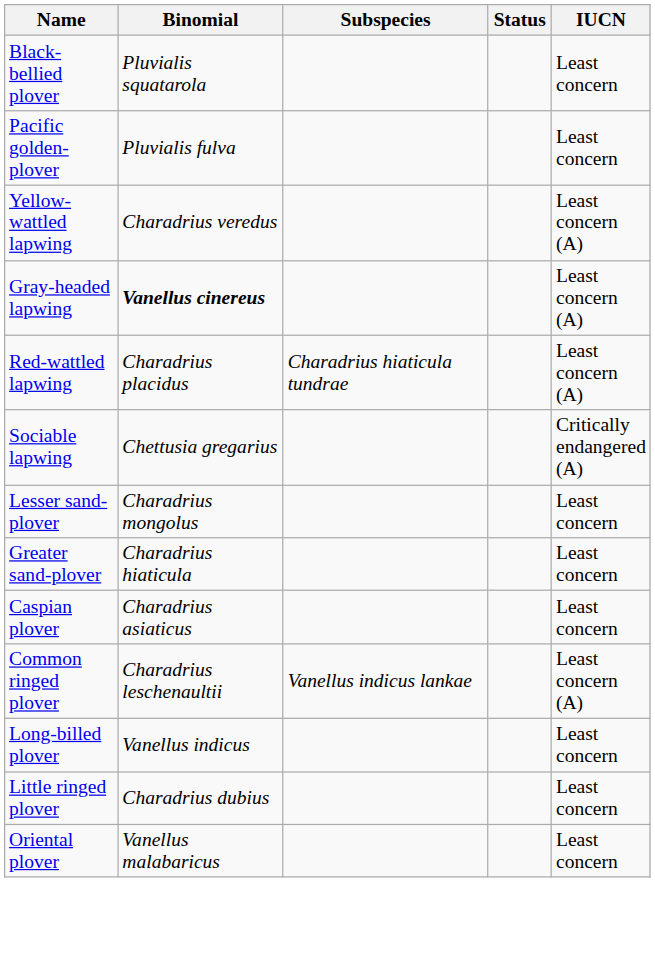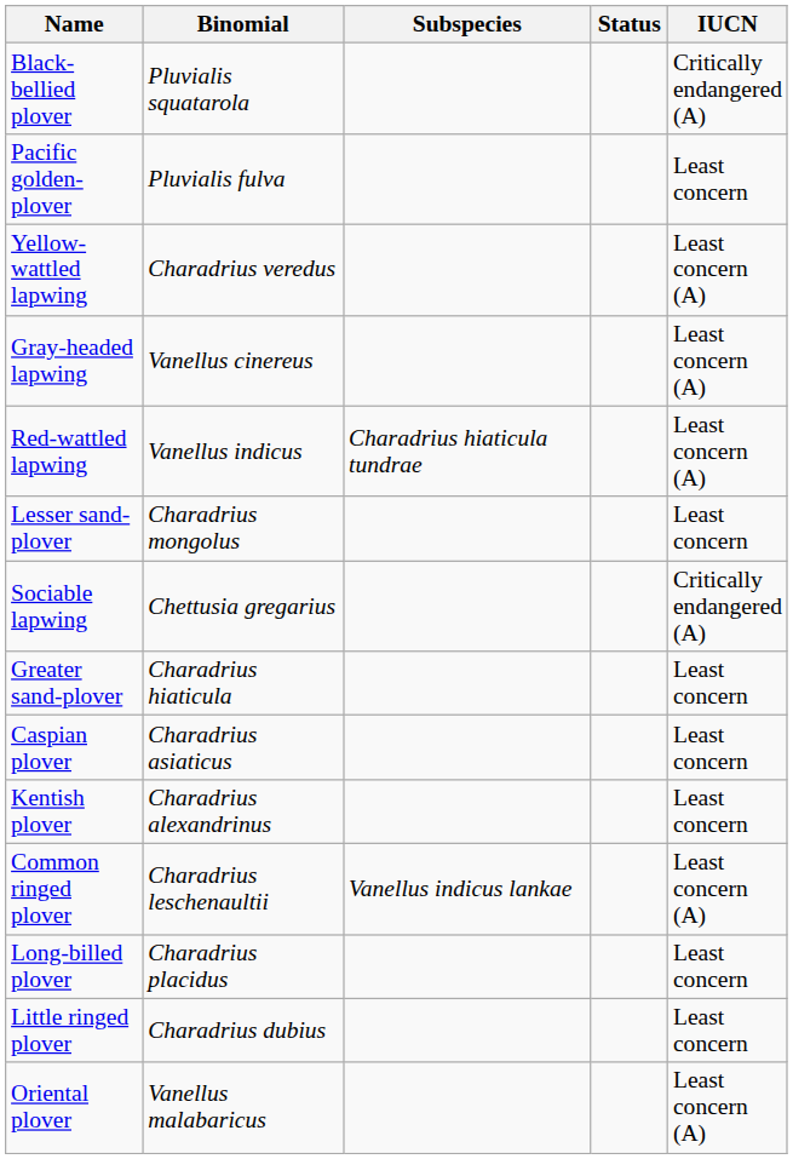Black-bellied plover | IUCN: Least concern -> Critically endangered (A)
Gray-headed lapwing | Binomial: bold -> normal
Red-wattled lapwing | Binomial: Charadrius placidus -> Vanellus indicus
rows swapped: Sociable lapwing <-> Lesser sand-plover
+ row: Kentish plover | Charadrius alexandrinus | Least concern
Long-billed plover | Binomial: Vanellus indicus -> Charadrius placidus
Oriental plover | IUCN: Least concern -> Least concern (A)
